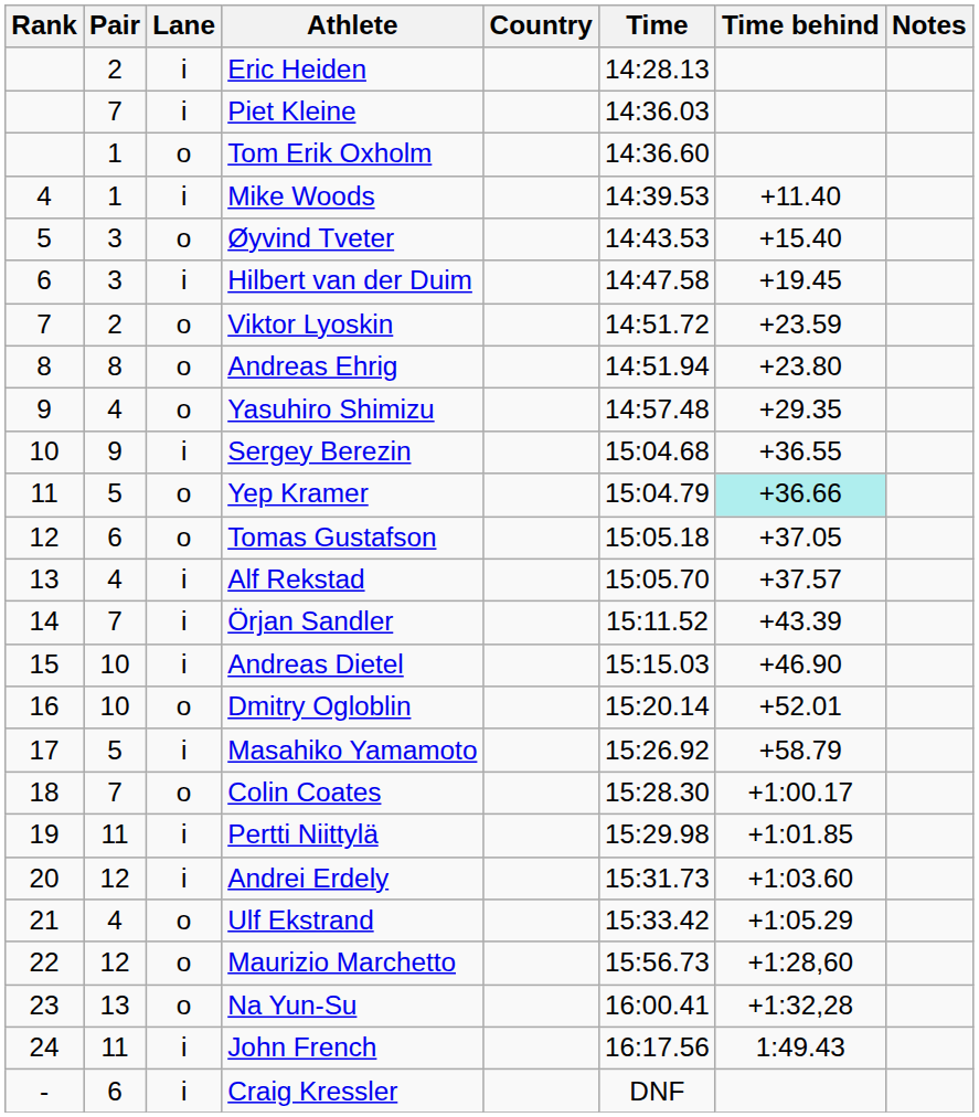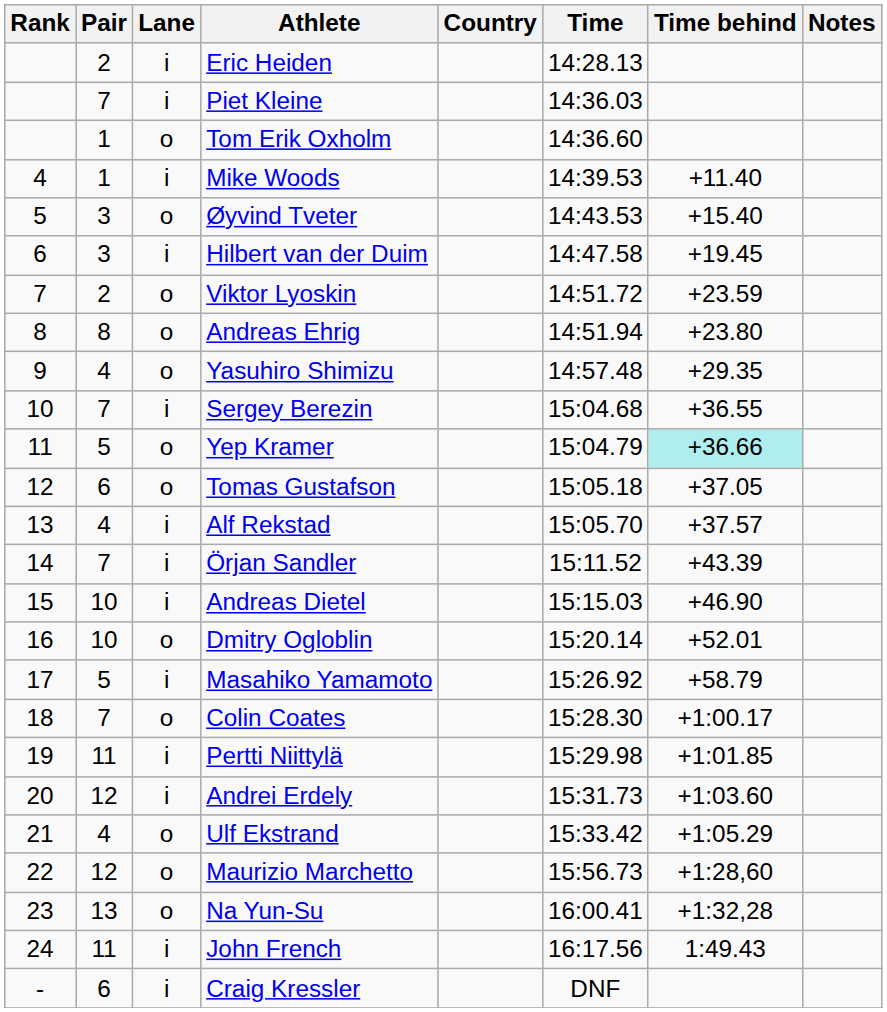Sergey Berezin | Pair: 9 -> 7
